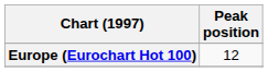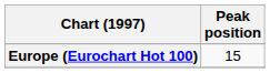Europe (Eurochart Hot 100) | Peak position: 12 -> 15
